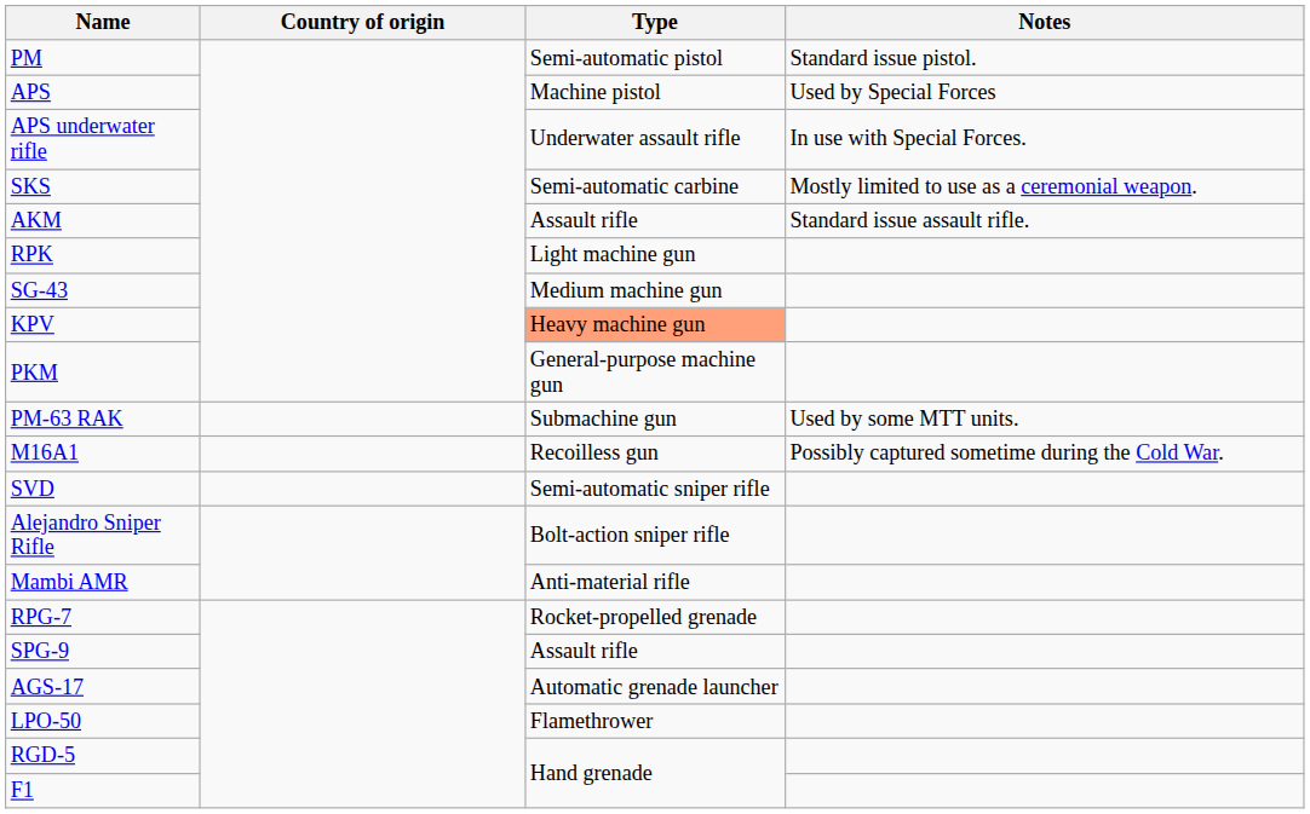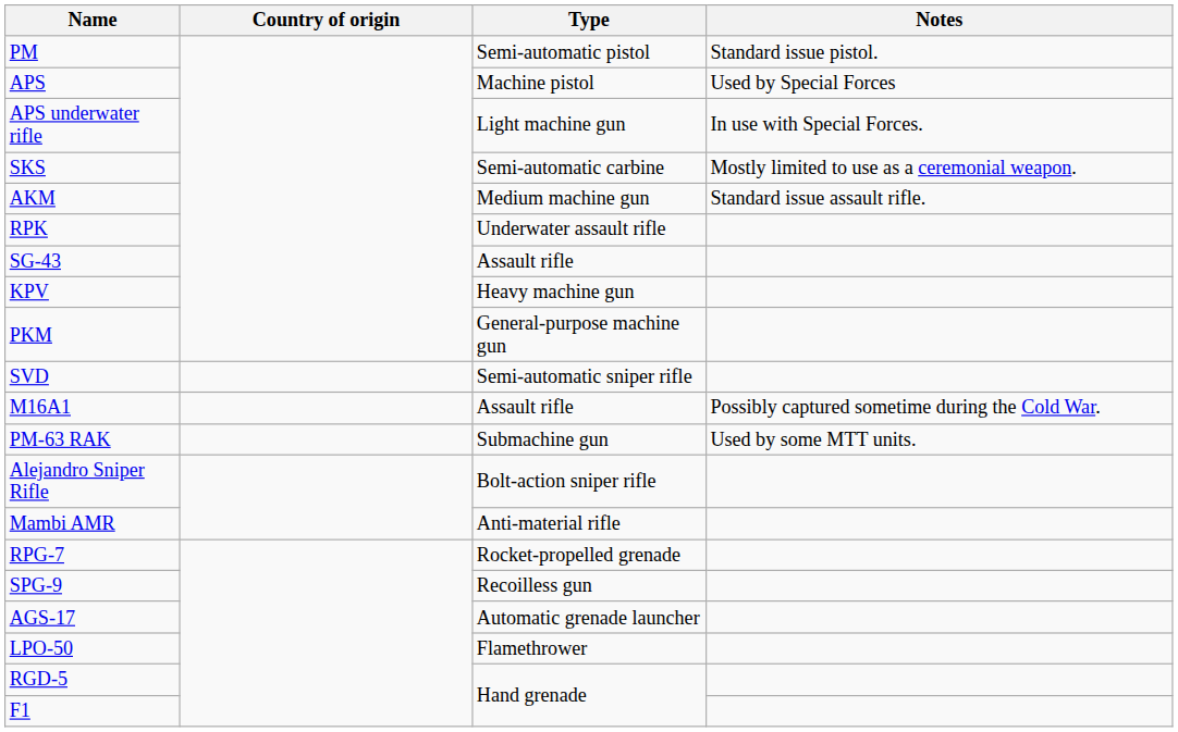APS underwater rifle | Type: Underwater assault rifle -> Light machine gun
AKM | Type: Assault rifle -> Medium machine gun
RPK | Type: Light machine gun -> Underwater assault rifle
SG-43 | Type: Medium machine gun -> Assault rifle
KPV | Type: lightsalmon background -> no background
rows swapped: PM-63 RAK <-> SVD
M16A1 | Type: Recoilless gun -> Assault rifle
SPG-9 | Type: Assault rifle -> Recoilless gun
